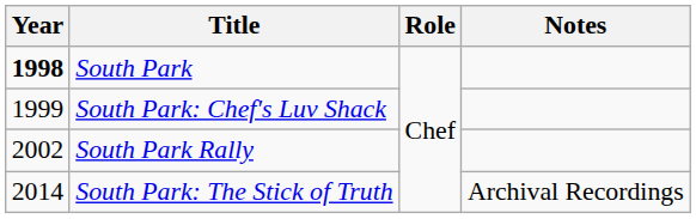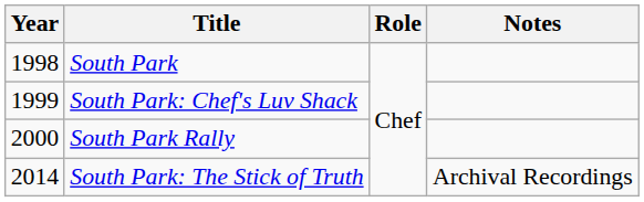South Park | Year: bold -> normal
South Park Rally | Year: 2002 -> 2000
